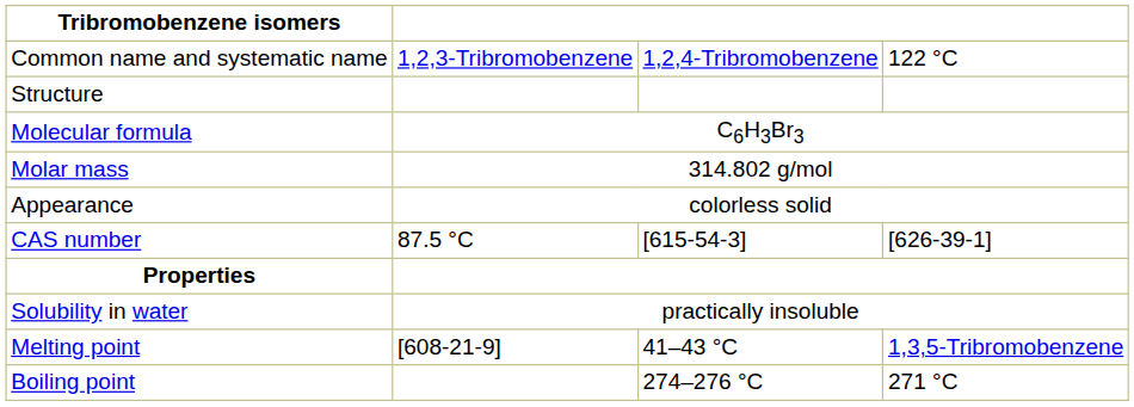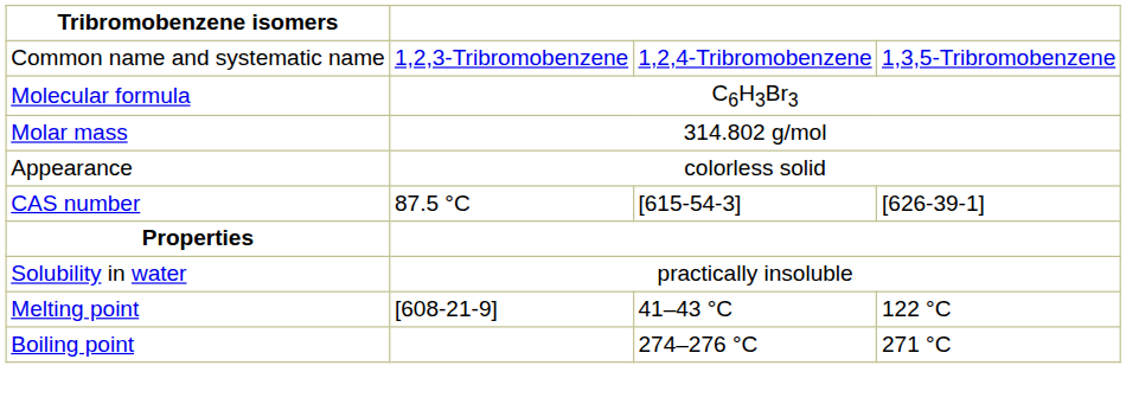Common name and systematic name | column 4: 122 °C -> 1,3,5-Tribromobenzene
- row: Structure
Melting point | column 4: 1,3,5-Tribromobenzene -> 122 °C
